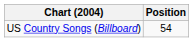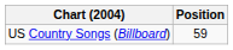US Country Songs (Billboard) | Position: 54 -> 59
